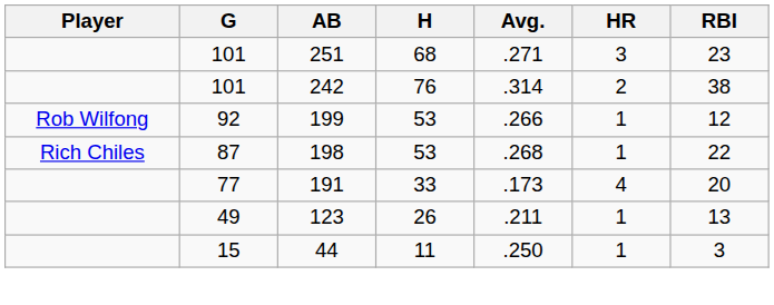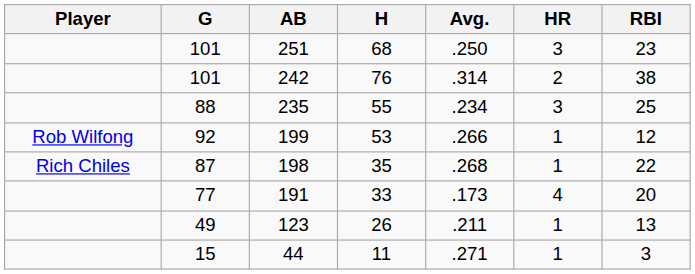251 | Avg.: .271 -> .250
+ row: 88 | 235 | 55 | .234 | 3 | 25
198 | H: 53 -> 35
44 | Avg.: .250 -> .271
